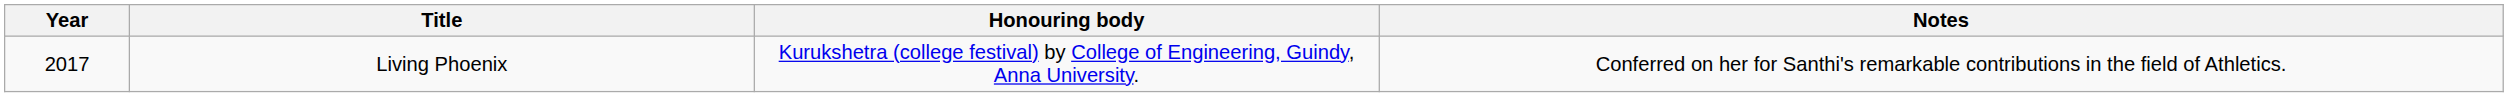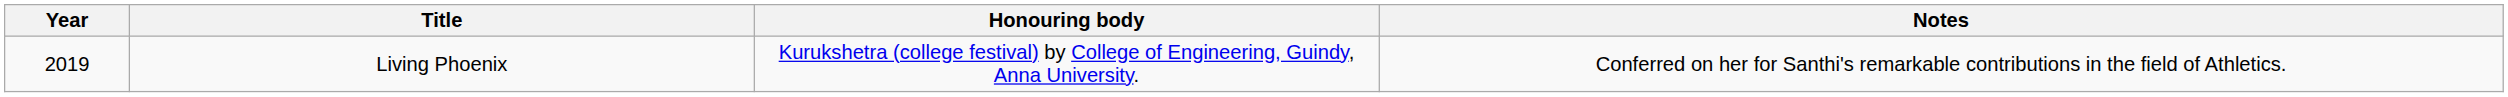Living Phoenix | Year: 2017 -> 2019
